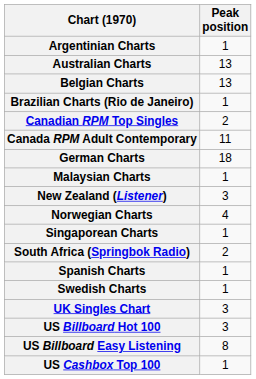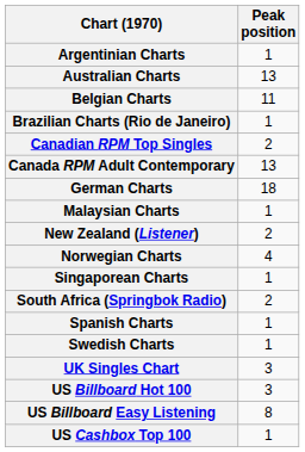Belgian Charts | Peak position: 13 -> 11
Canada RPM Adult Contemporary | Peak position: 11 -> 13
New Zealand (Listener) | Peak position: 3 -> 2
